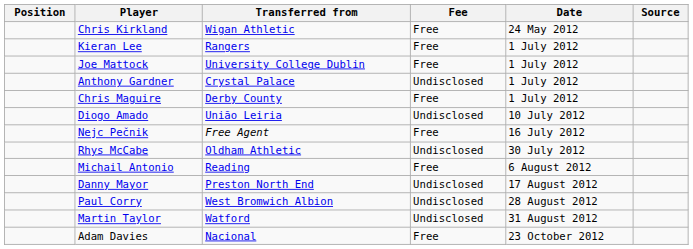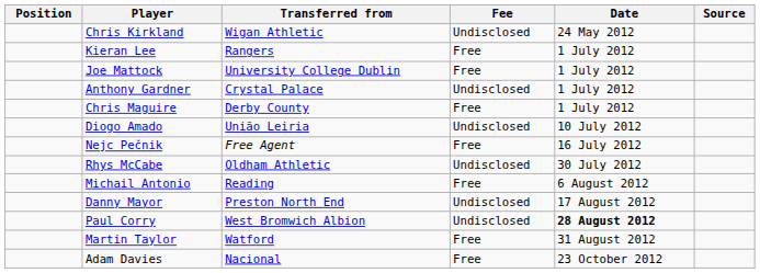Chris Kirkland | Fee: Free -> Undisclosed
Paul Corry | Date: normal -> bold
Martin Taylor | Fee: Undisclosed -> Free
